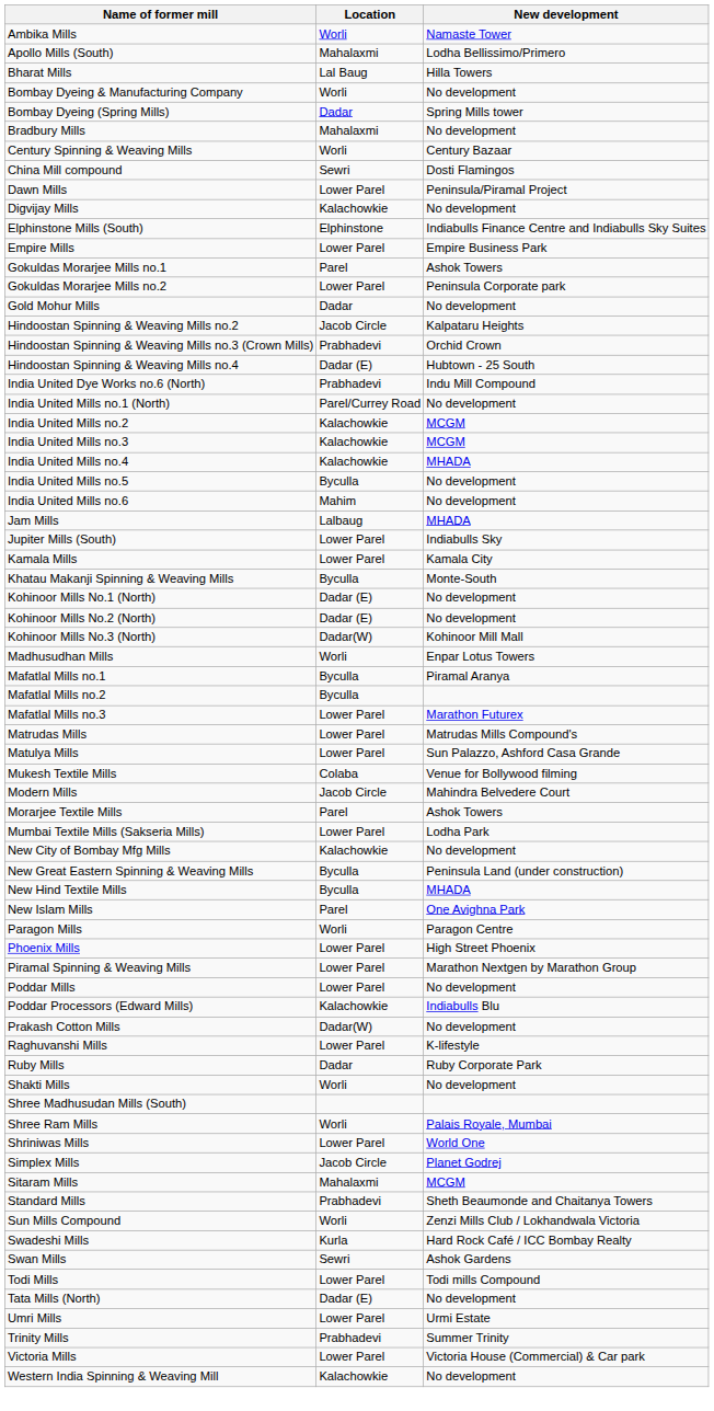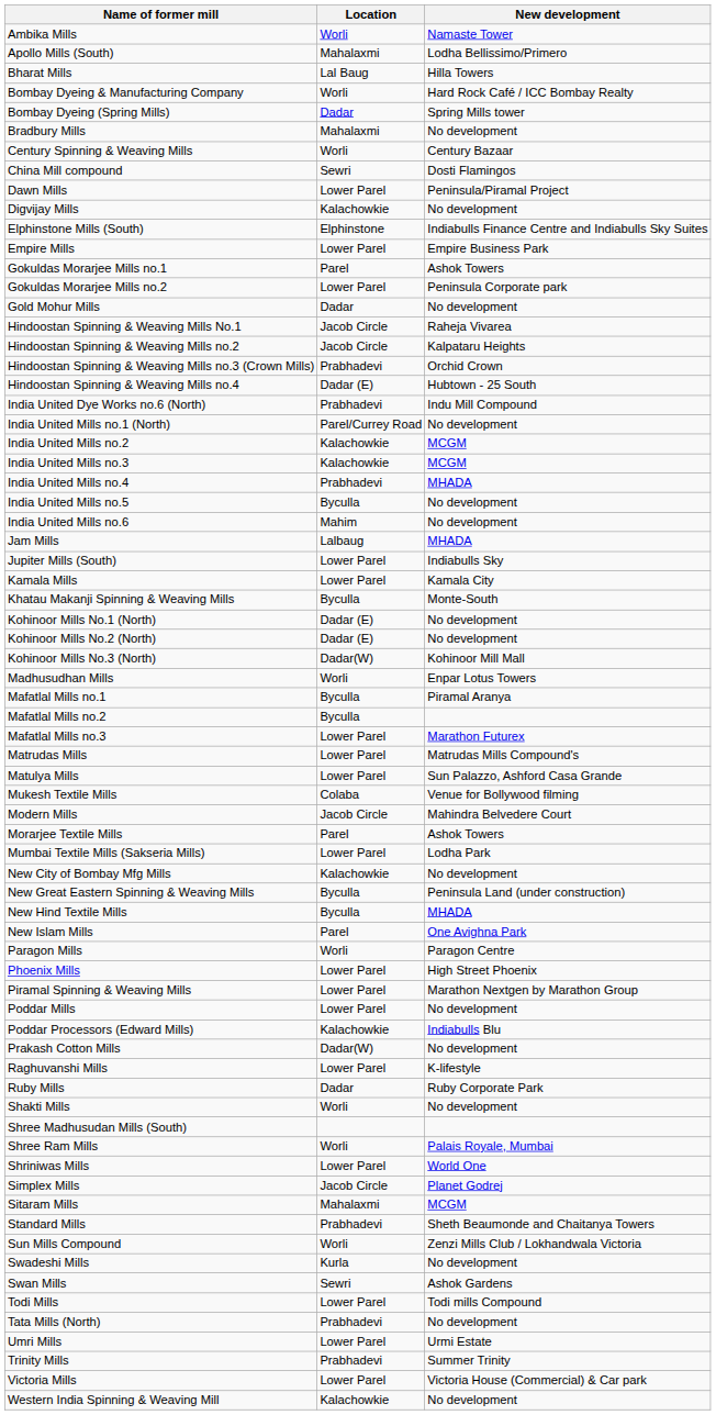Bombay Dyeing & Manufacturing Company | New development: No development -> Hard Rock Café / ICC Bombay Realty
+ row: Hindoostan Spinning & Weaving Mills No.1 | Jacob Circle | Raheja Vivarea
India United Mills no.4 | Location: Kalachowkie -> Prabhadevi
Swadeshi Mills | New development: Hard Rock Café / ICC Bombay Realty -> No development
Tata Mills (North) | Location: Dadar (E) -> Prabhadevi
